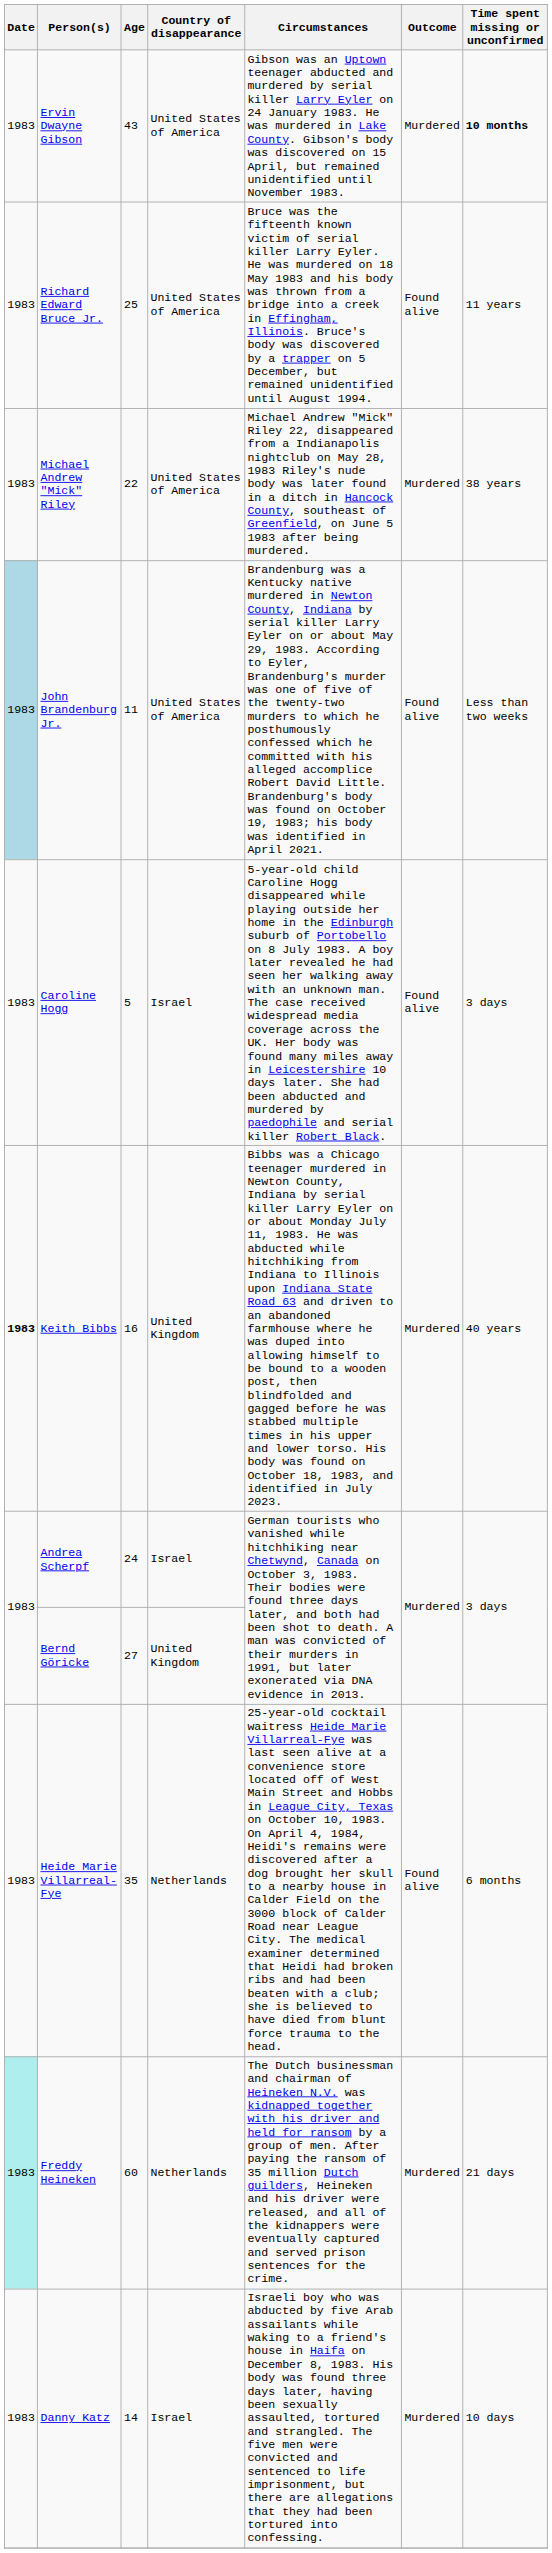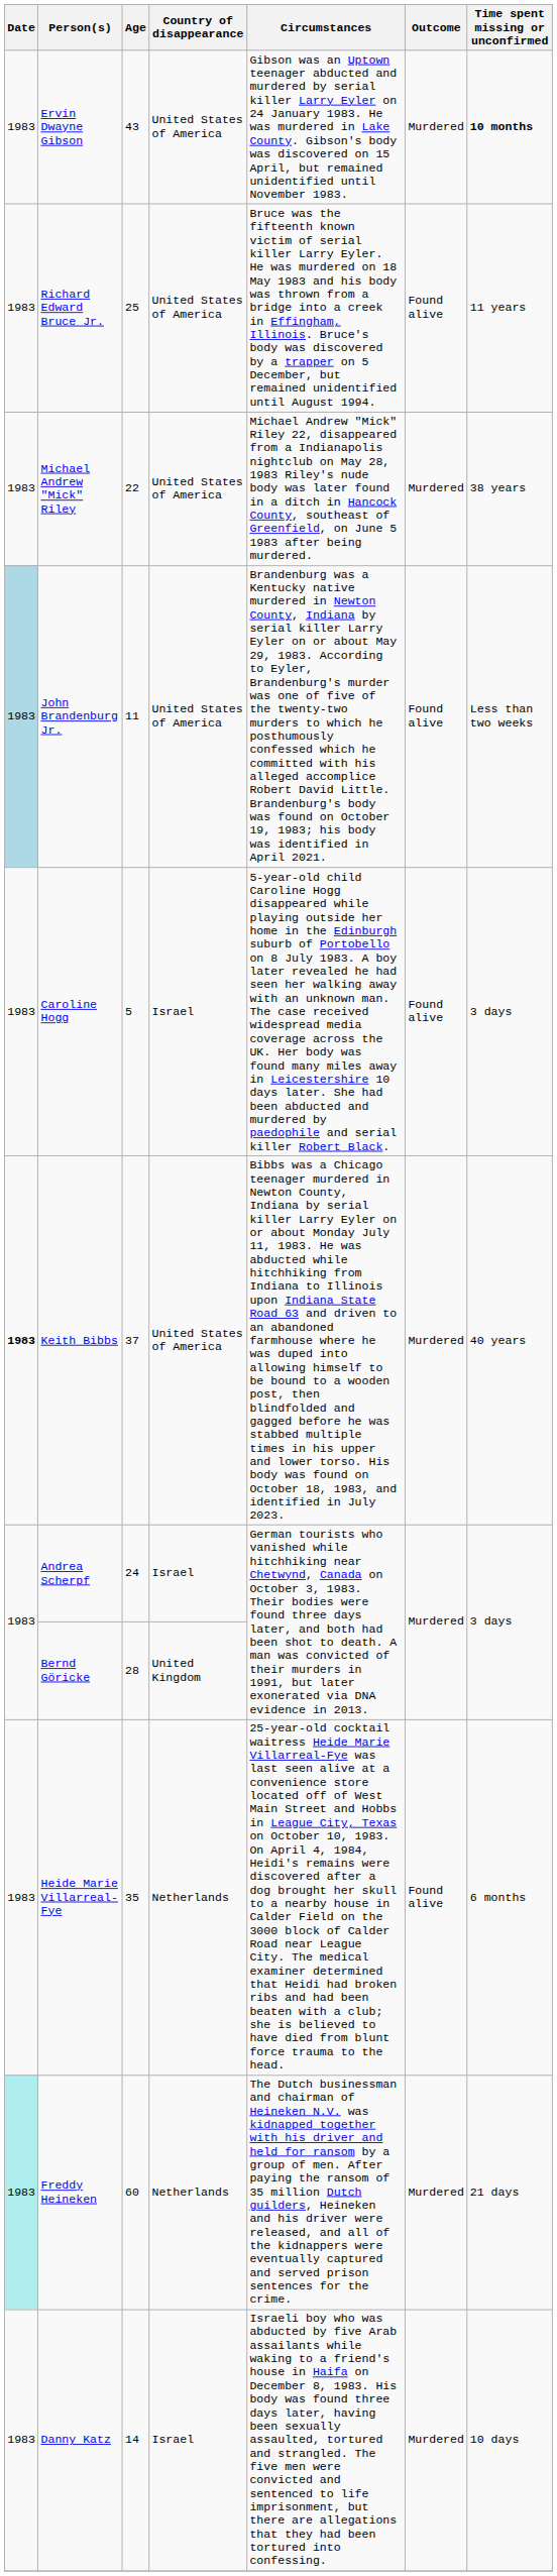Keith Bibbs | Age: 16 -> 37
Keith Bibbs | Country of disappearance: United Kingdom -> United States of America
Bernd Göricke | Age: 27 -> 28
